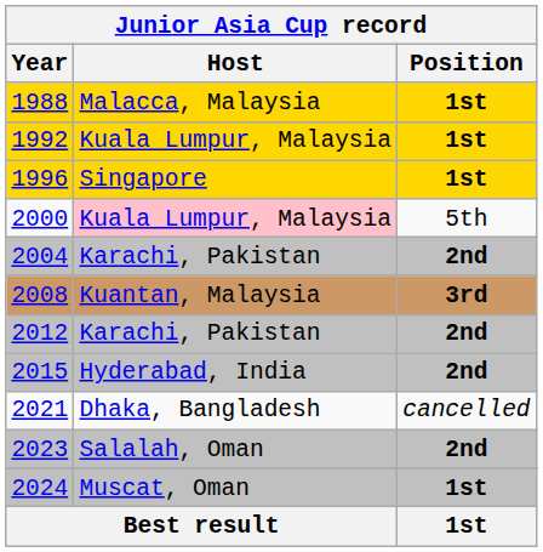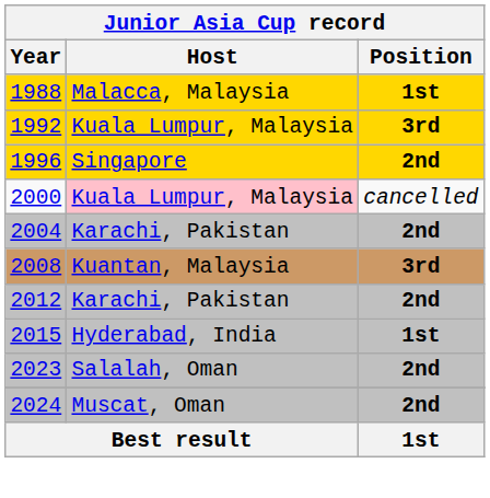1992 | Position: 1st -> 3rd
1996 | Position: 1st -> 2nd
2000 | Position: 5th -> cancelled
2015 | Position: 2nd -> 1st
- row: 2021 | Dhaka, Bangladesh | cancelled
2024 | Position: 1st -> 2nd
